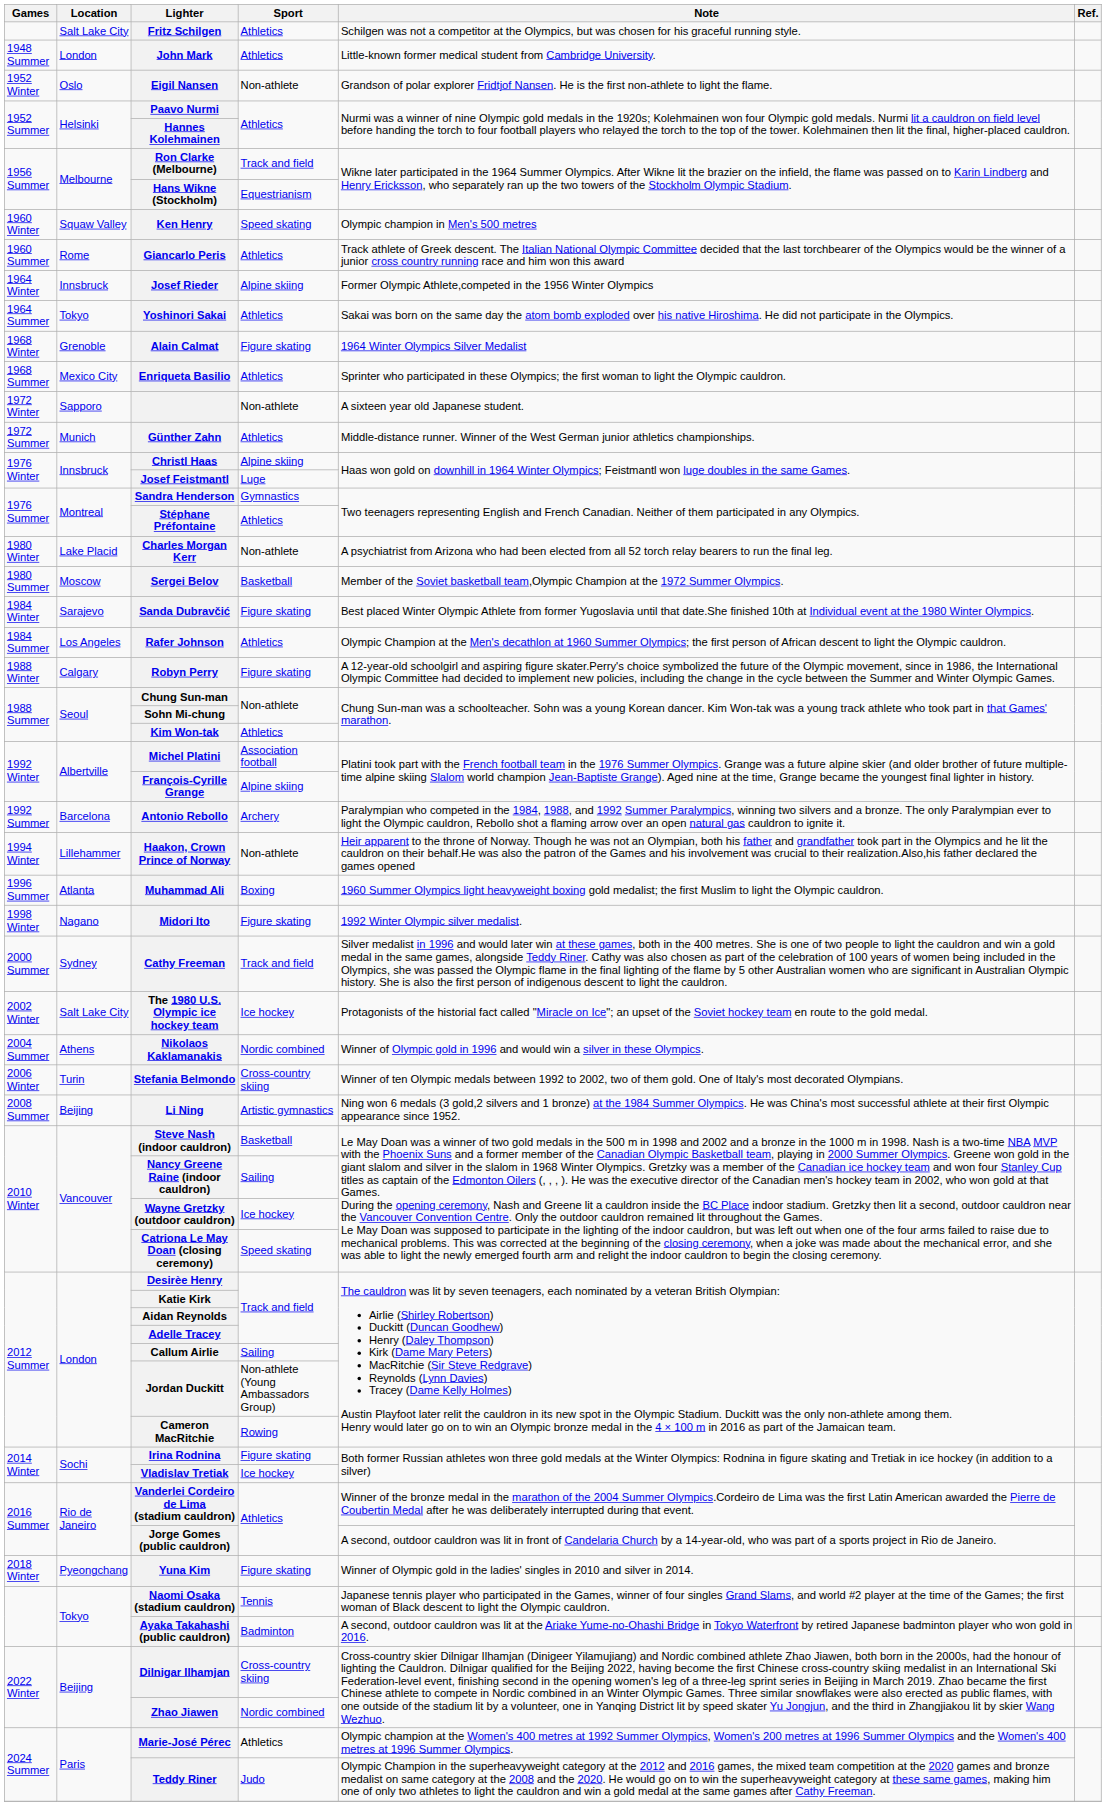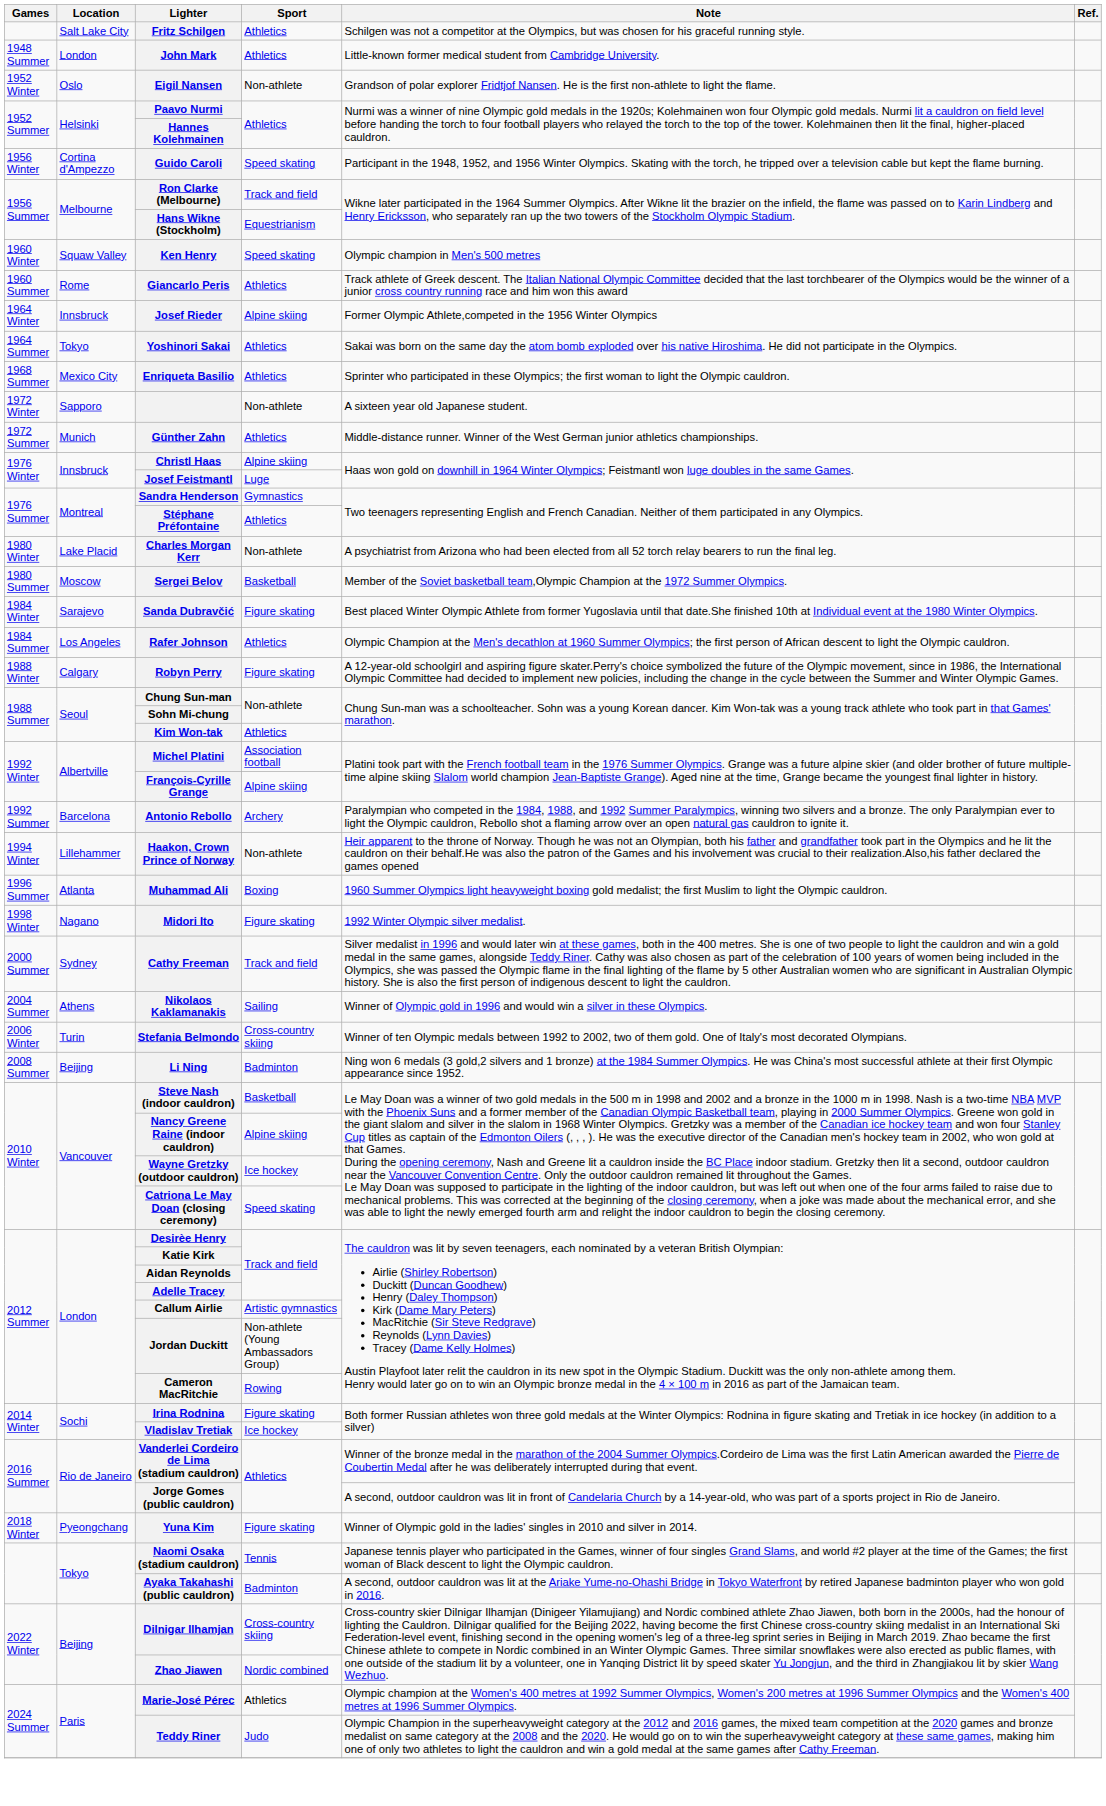+ row: 1956 Winter | Cortina d'Ampezzo | Guido Caroli | Speed skating | Participant in the 1948, 1952, and 1956 Winter Olympics. Skating with the torch, he tripped over a television cable but kept the flame burning.
- row: 1968 Winter | Grenoble | Alain Calmat | Figure skating | 1964 Winter Olympics Silver Medalist
- row: 2002 Winter | Salt Lake City | The 1980 U.S. Olympic ice hockey team | Ice hockey | Protagonists of the historial fact called "Miracle on Ice"; an upset of the Soviet hockey team en route to the gold medal.
Nikolaos Kaklamanakis | Sport: Nordic combined -> Sailing
Li Ning | Sport: Artistic gymnastics -> Badminton
Nancy Greene Raine (indoor cauldron) | Sport: Sailing -> Alpine skiing
Callum Airlie | Sport: Sailing -> Artistic gymnastics
